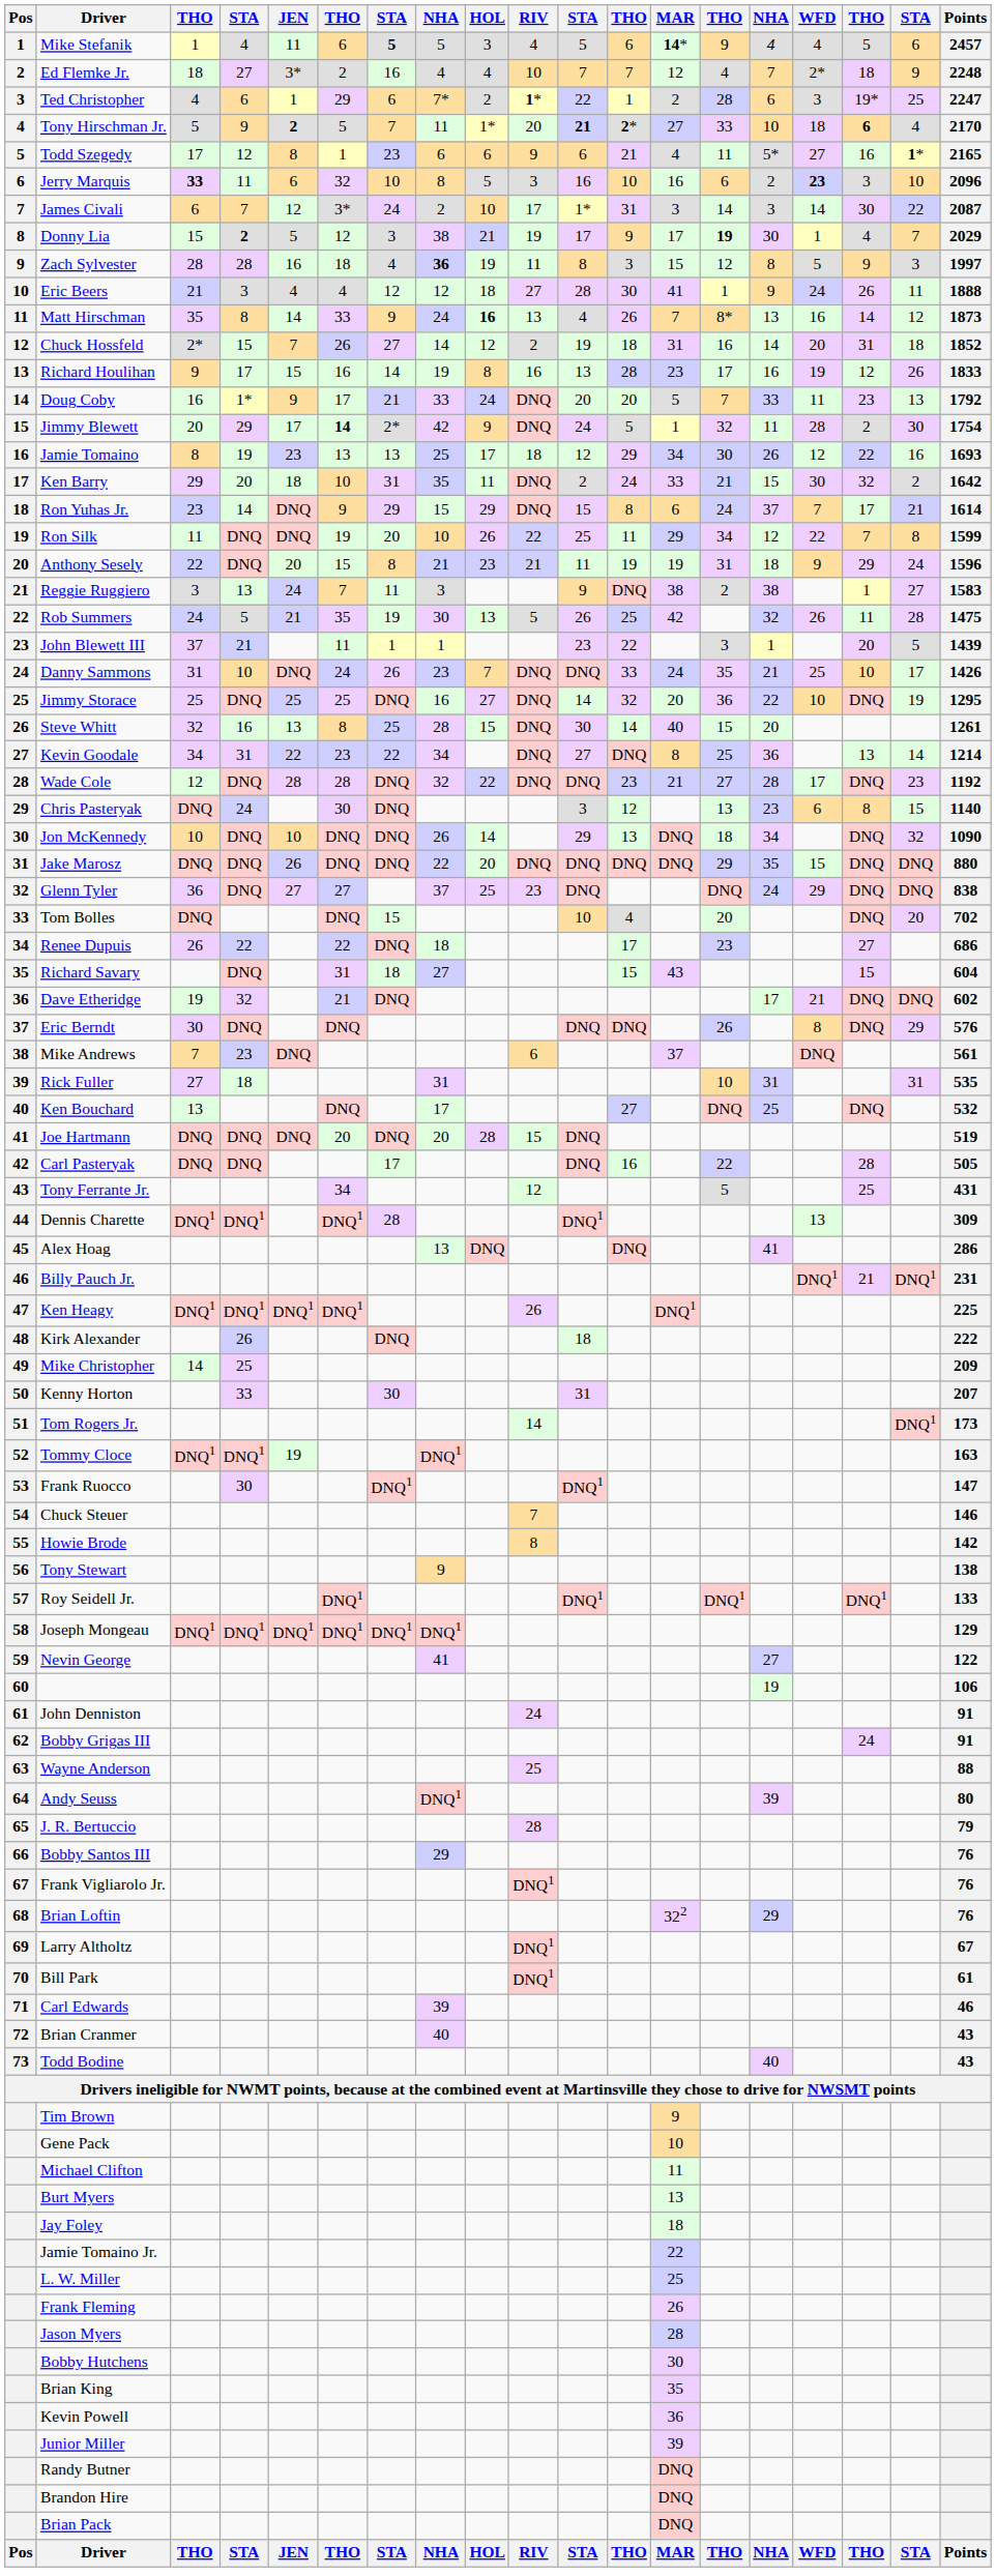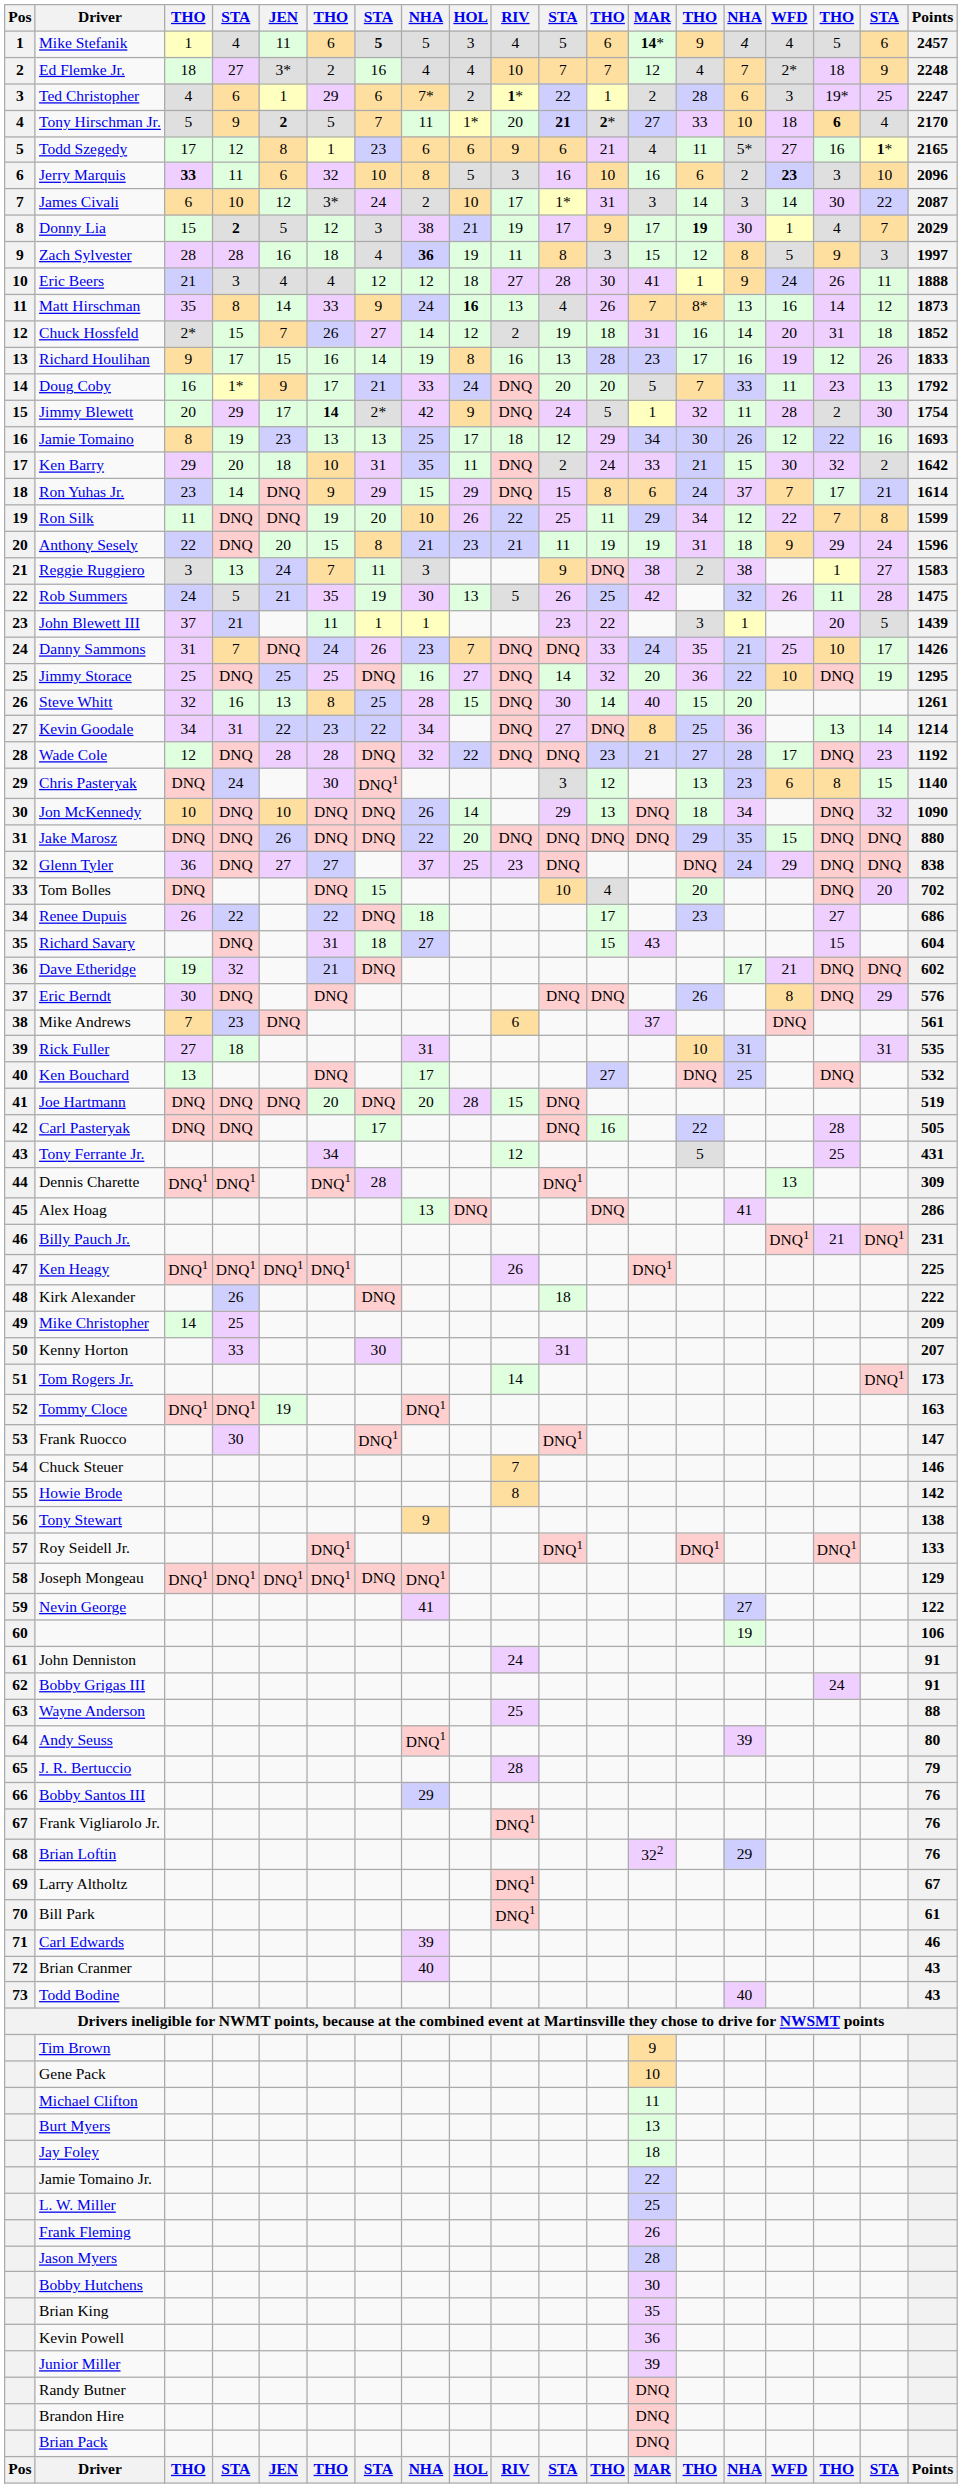James Civali | column 4: 7 -> 10
Danny Sammons | column 4: 10 -> 7
Chris Pasteryak | column 7: DNQ -> DNQ1
Joseph Mongeau | column 7: DNQ1 -> DNQ
